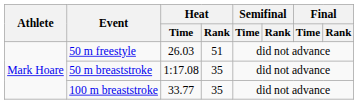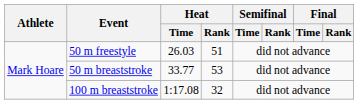50 m breaststroke | Heat / Time: 1:17.08 -> 33.77
50 m breaststroke | Heat / Rank: 35 -> 53
100 m breaststroke | Heat / Time: 33.77 -> 1:17.08
100 m breaststroke | Heat / Rank: 35 -> 32
